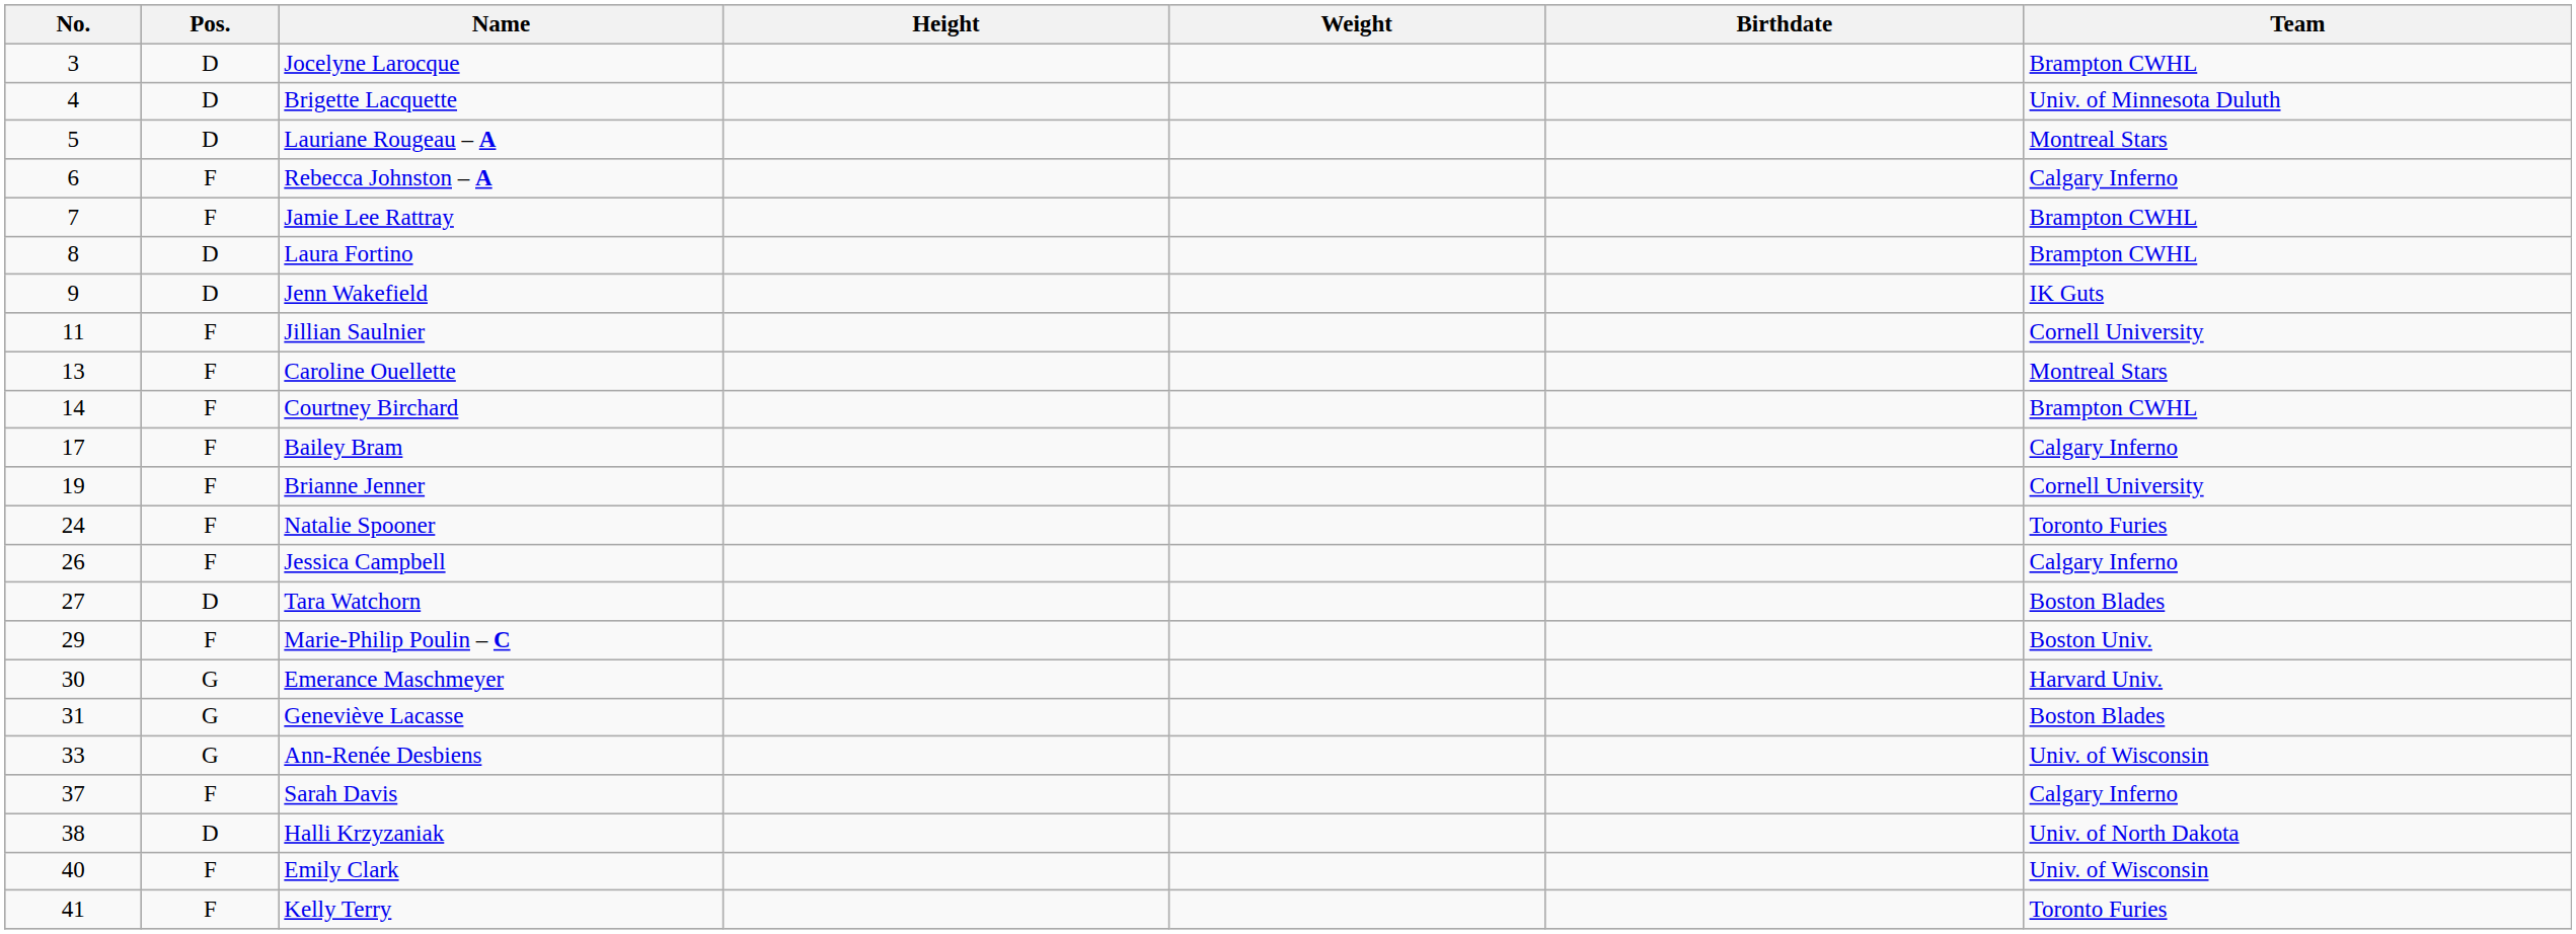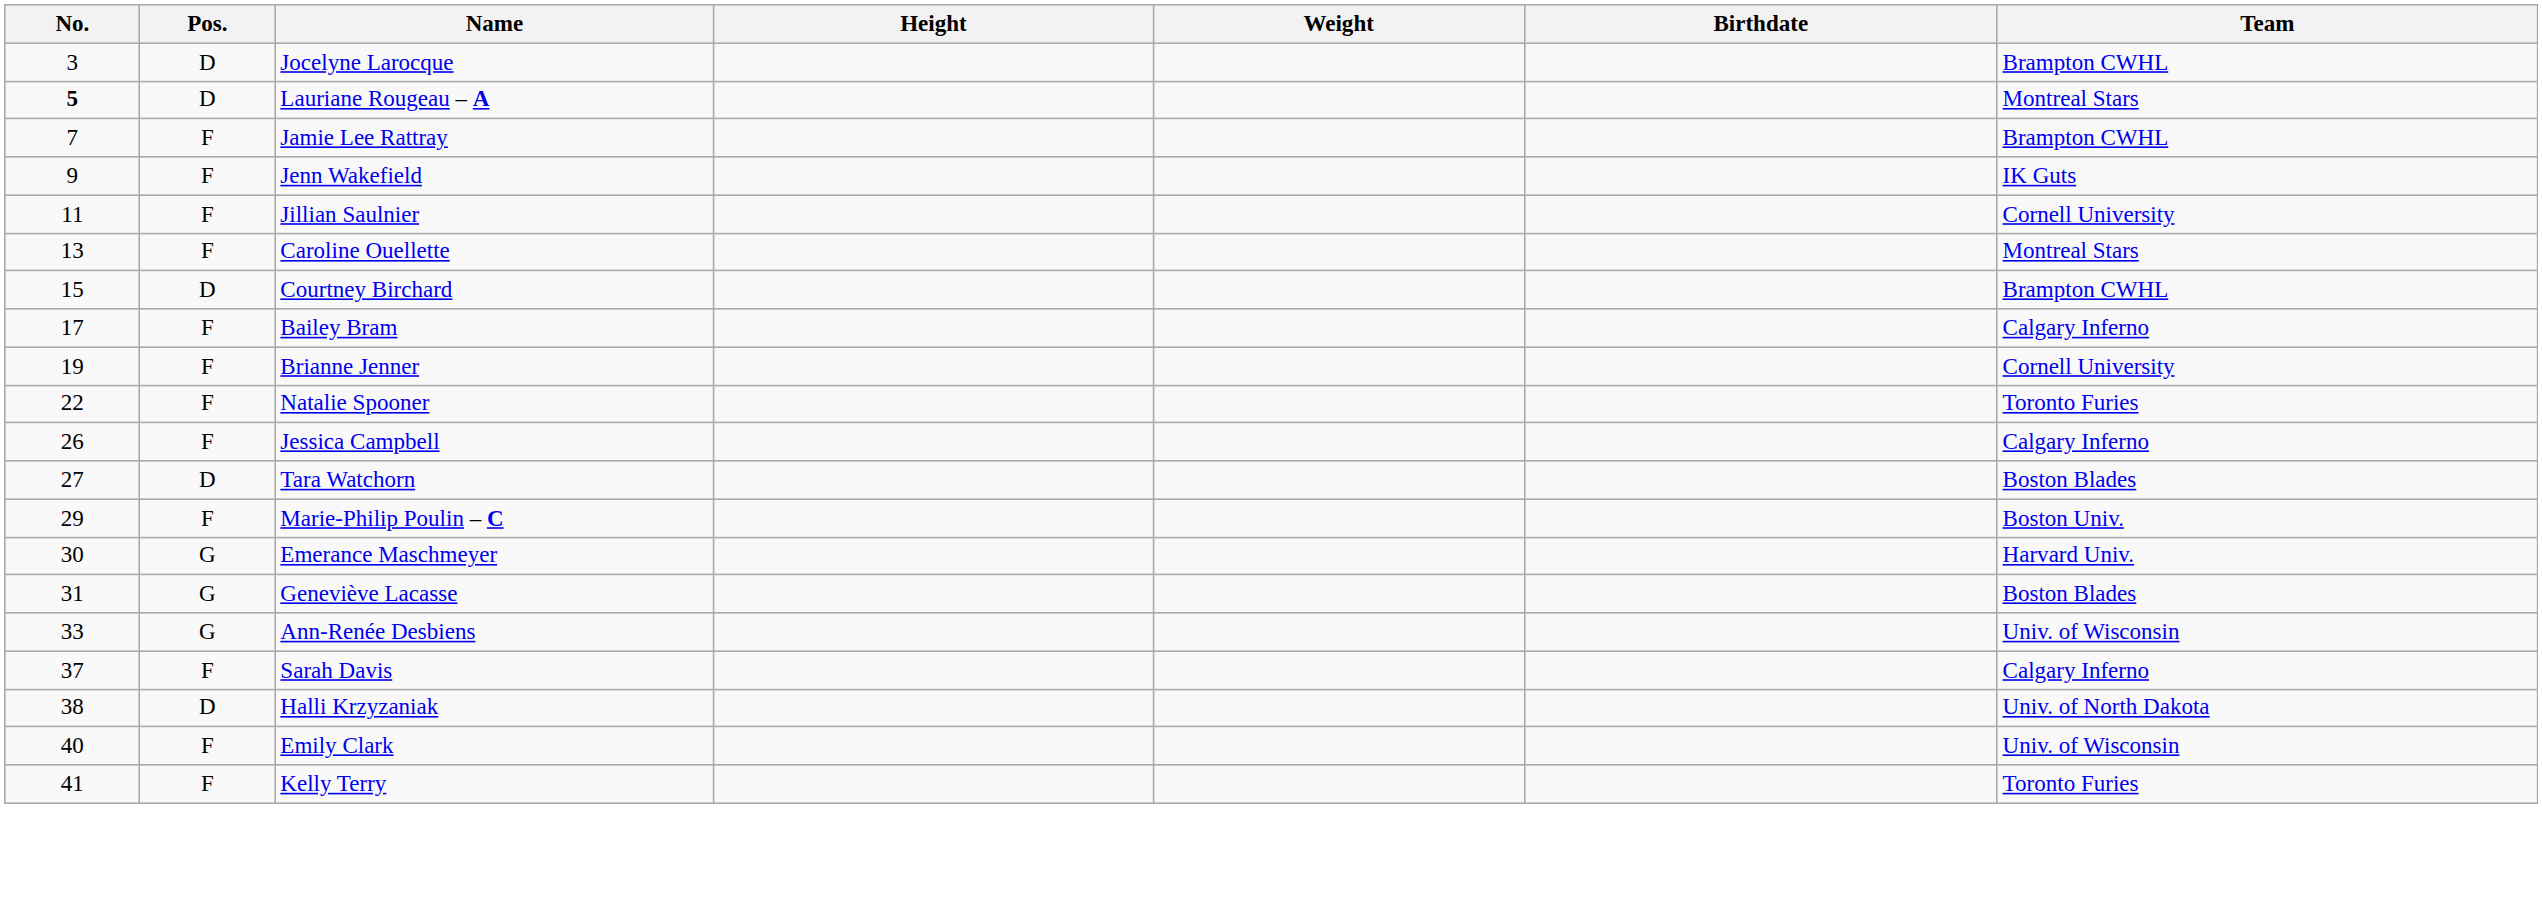- row: 4 | D | Brigette Lacquette | Univ. of Minnesota Duluth
Lauriane Rougeau – A | No.: normal -> bold
- row: 6 | F | Rebecca Johnston – A | Calgary Inferno
- row: 8 | D | Laura Fortino | Brampton CWHL
Jenn Wakefield | Pos.: D -> F
Courtney Birchard | No.: 14 -> 15
Courtney Birchard | Pos.: F -> D
Natalie Spooner | No.: 24 -> 22
